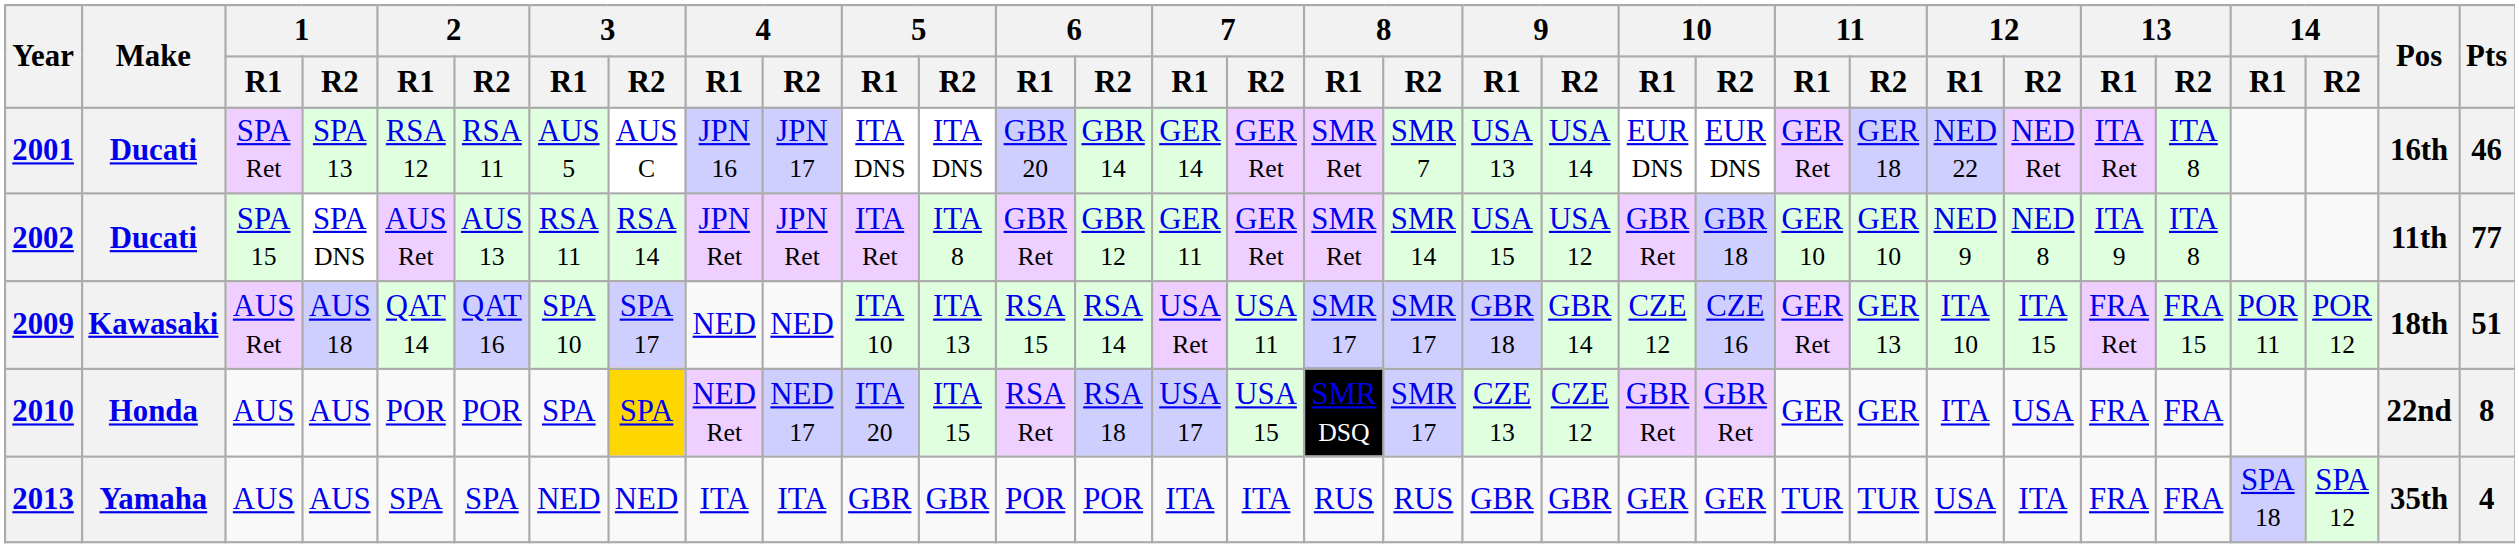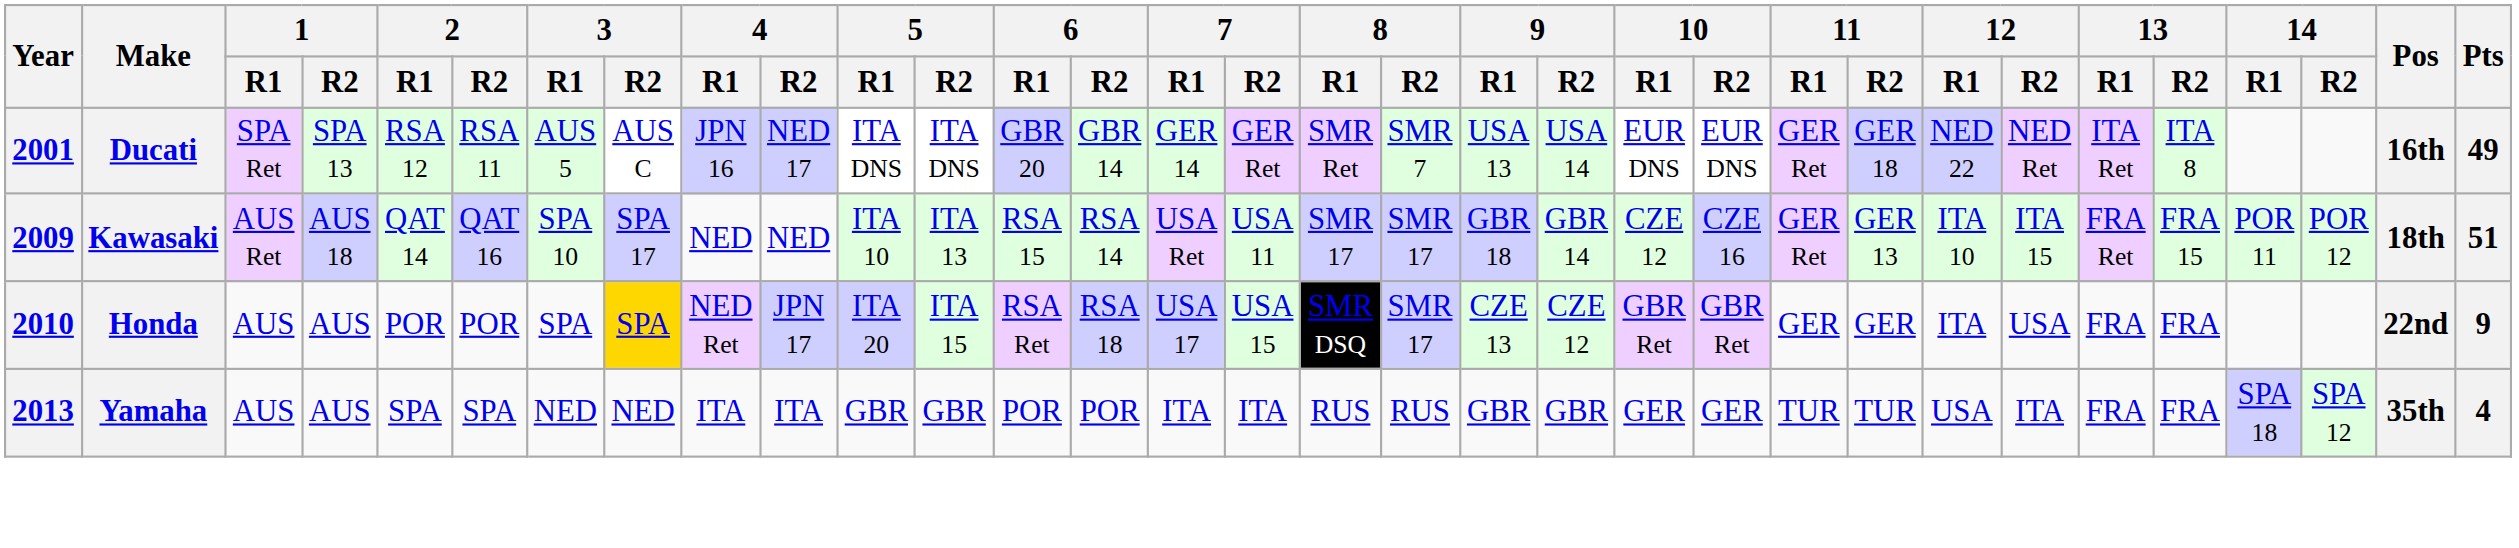2001 | 4 / R2: JPN 17 -> NED 17
2001 | Pts: 46 -> 49
- row: 2002 | Ducati | SPA 15 | SPA DNS | AUS Ret | AUS 13 | RSA 11 | RSA 14 | JPN Ret | JPN Ret | ITA Ret | ITA 8 | GBR Ret | GBR 12 | GER 11 | GER Ret | SMR Ret | SMR 14 | USA 15 | USA 12 | GBR Ret | GBR 18 | GER 10 | GER 10 | NED 9 | NED 8 | ITA 9 | ITA 8 | 11th | 77
2010 | 4 / R2: NED 17 -> JPN 17
2010 | Pts: 8 -> 9
